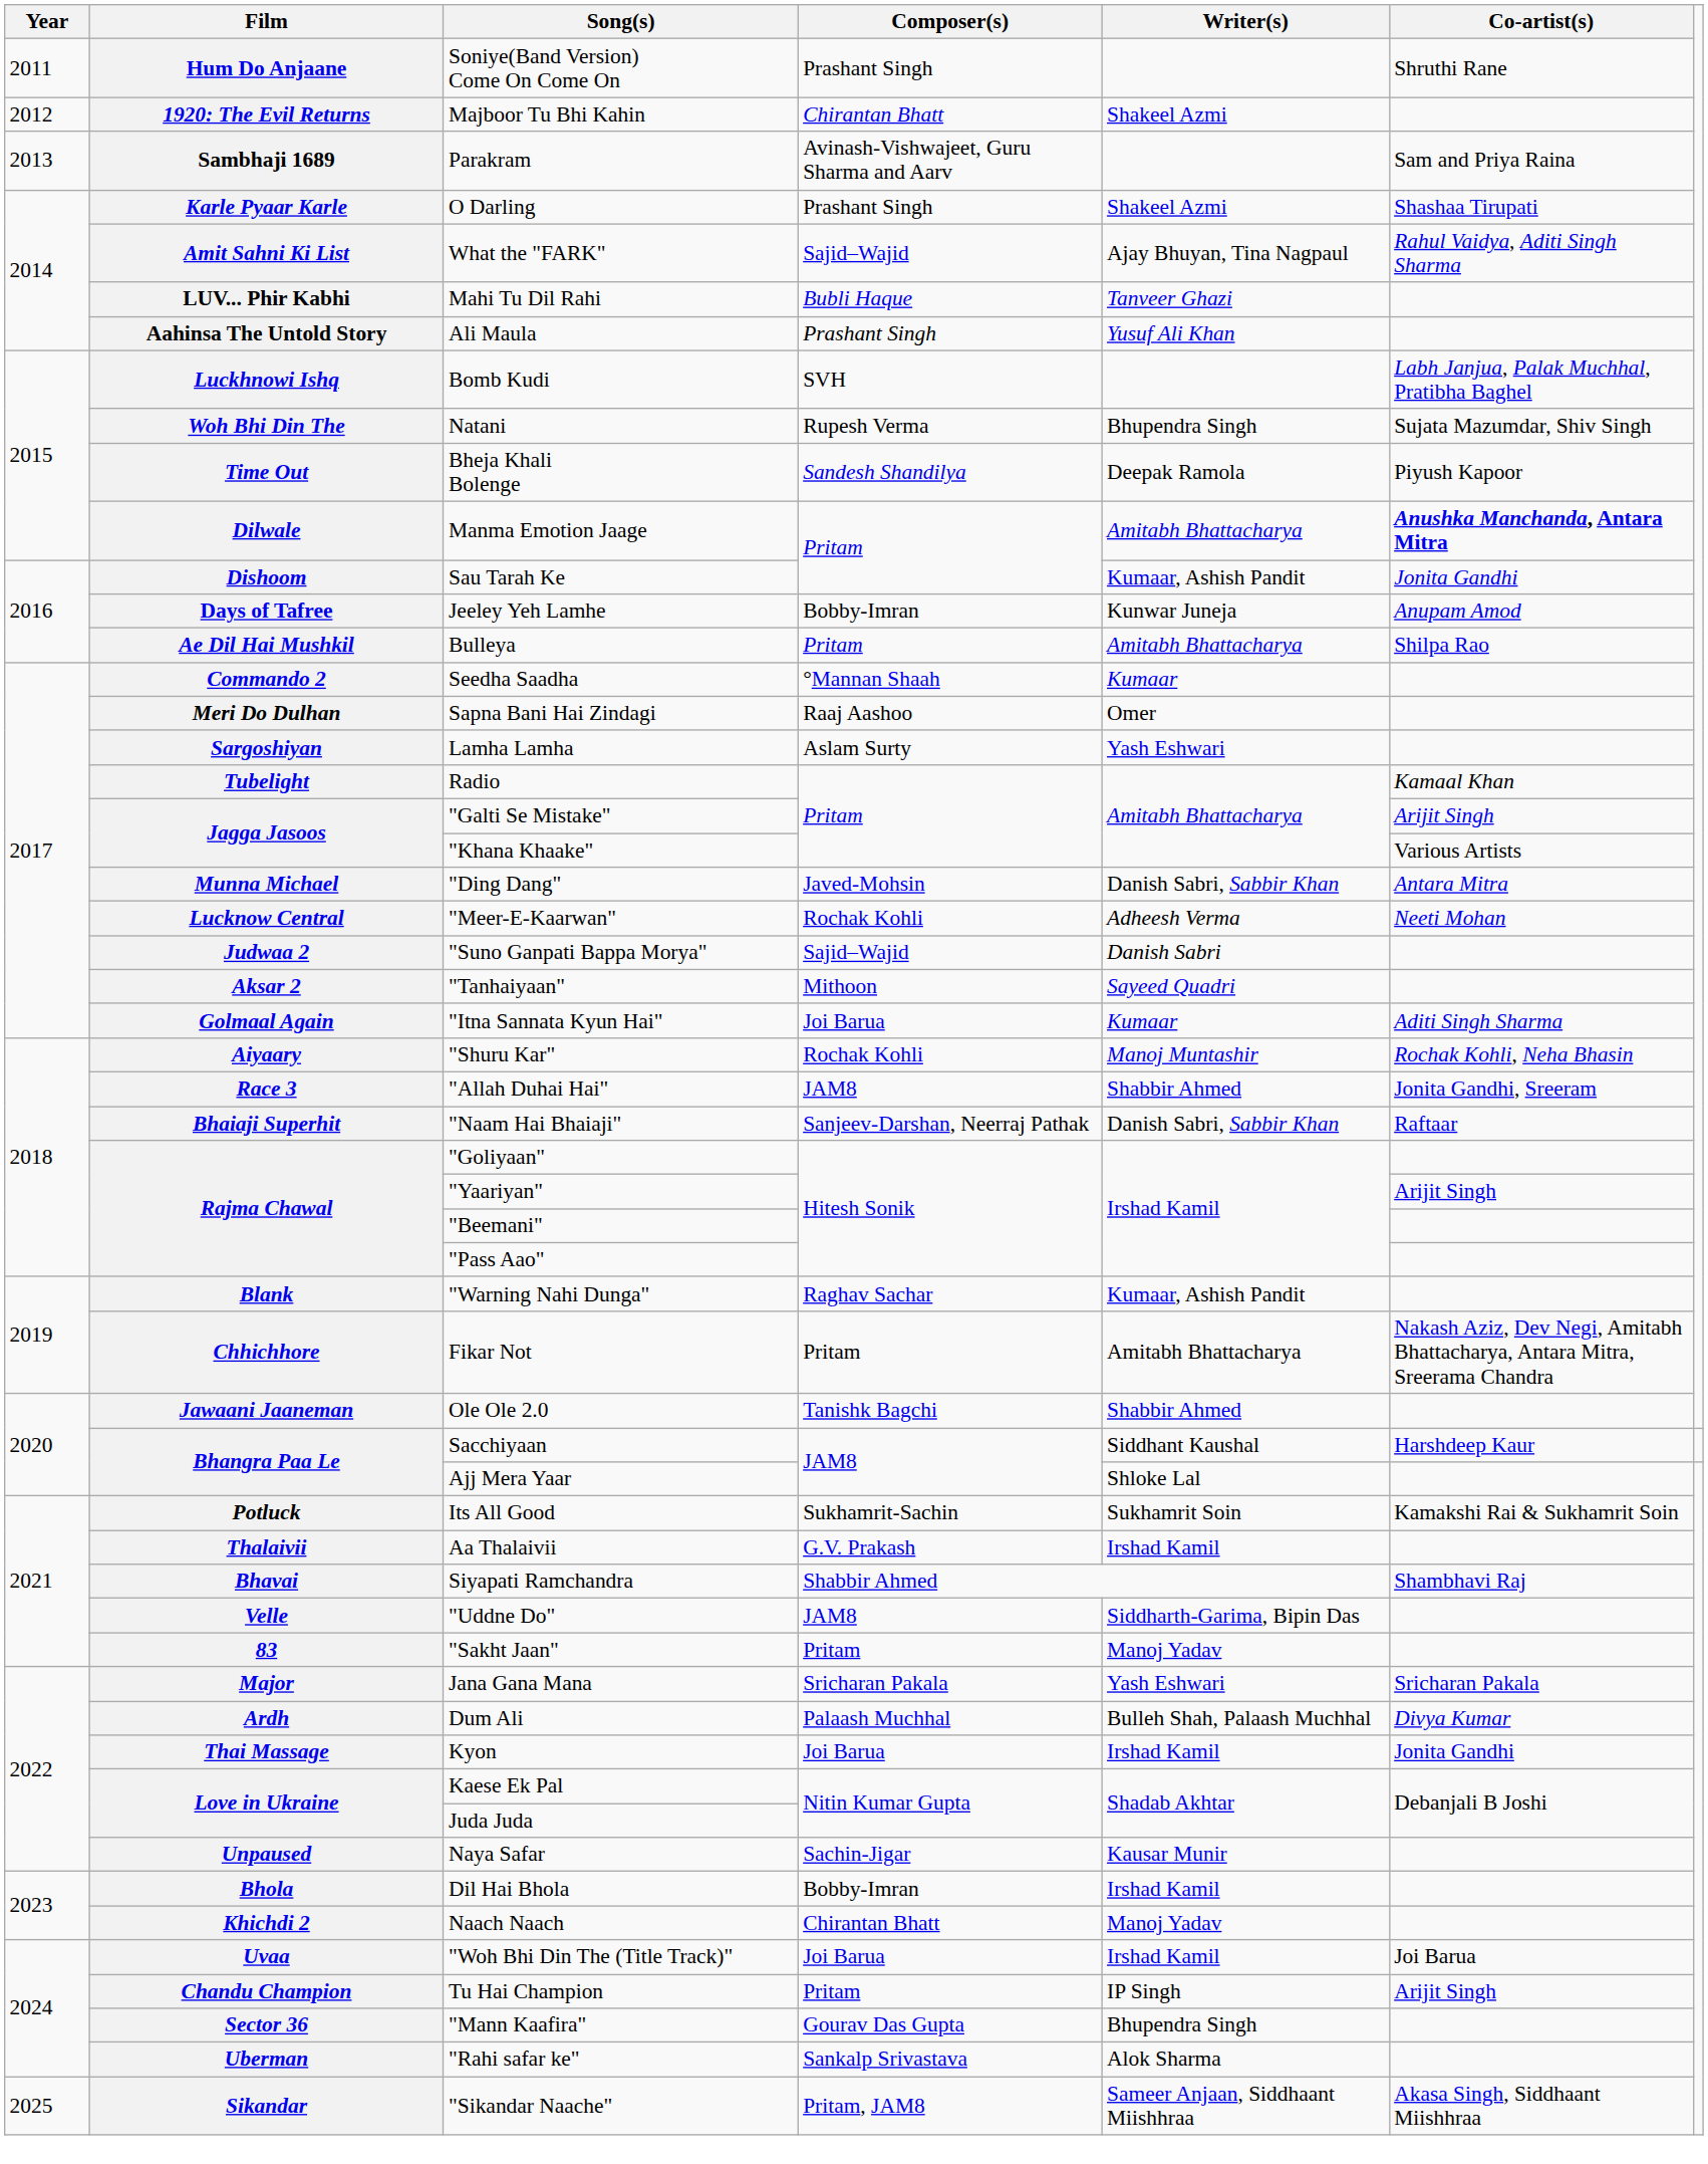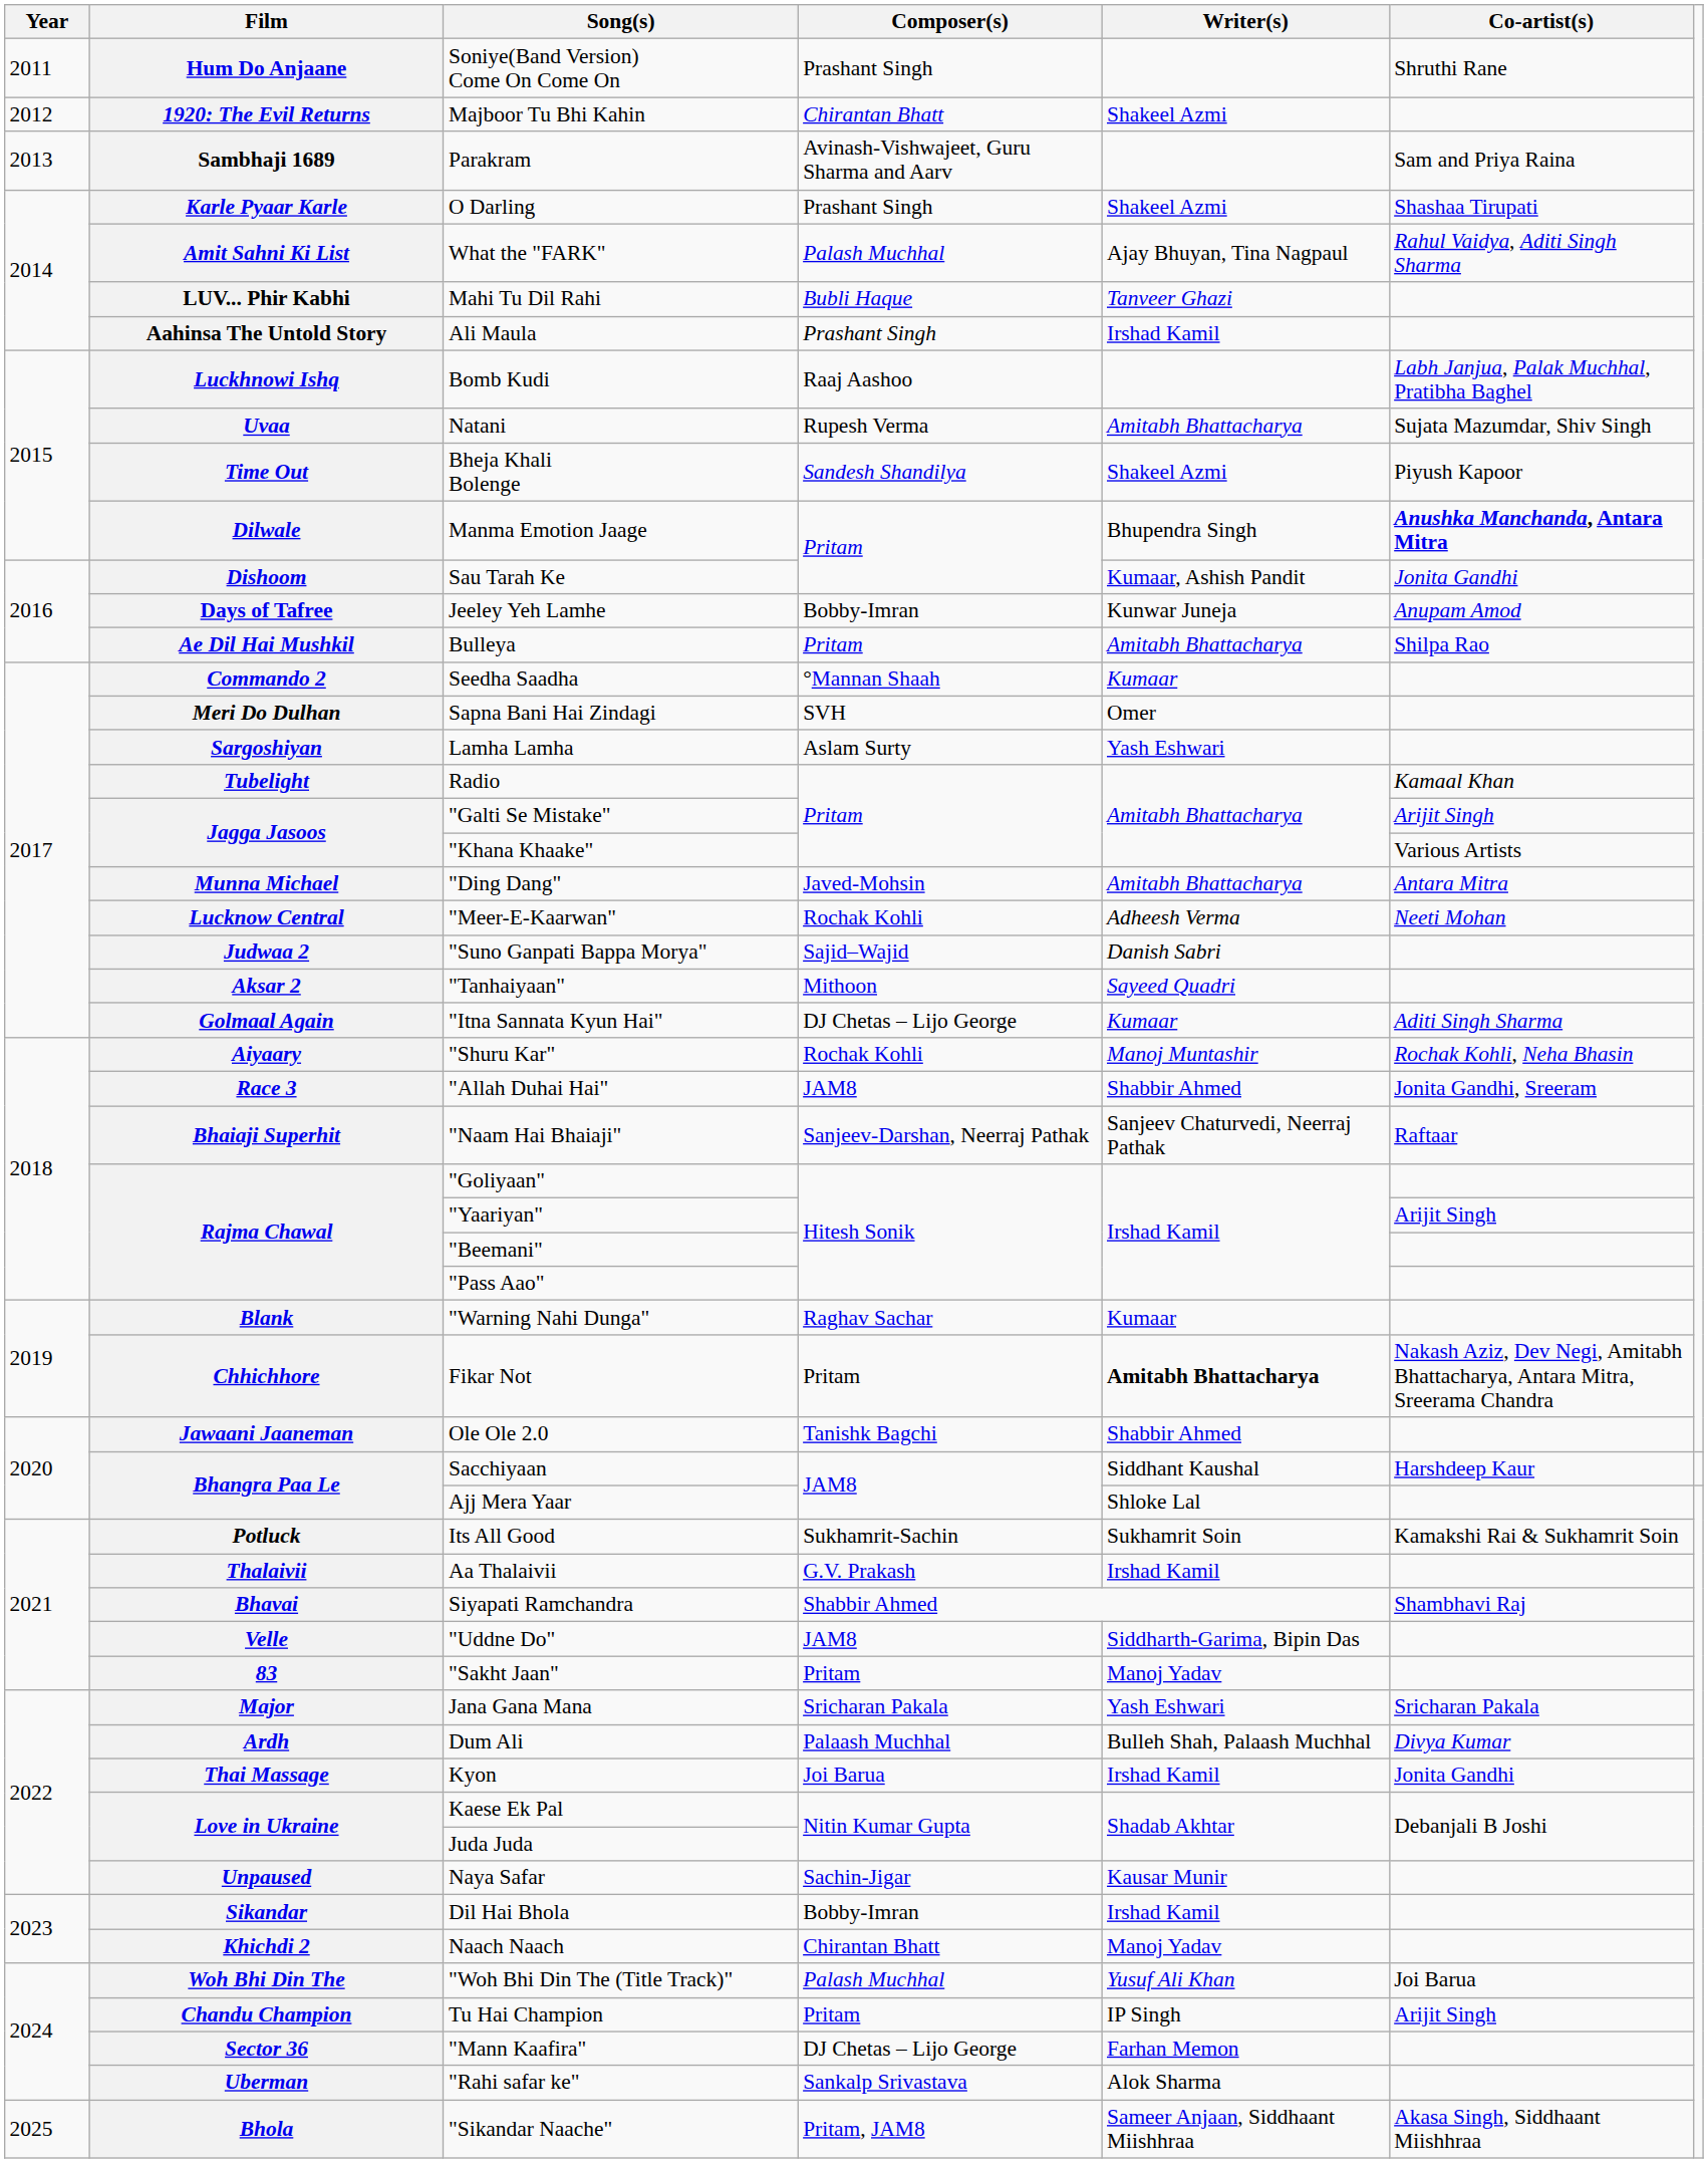What the "FARK" | Composer(s): Sajid–Wajid -> Palash Muchhal
Ali Maula | Writer(s): Yusuf Ali Khan -> Irshad Kamil
Bomb Kudi | Composer(s): SVH -> Raaj Aashoo
Natani | Film: Woh Bhi Din The -> Uvaa
Natani | Writer(s): Bhupendra Singh -> Amitabh Bhattacharya
Bheja Khali Bolenge | Writer(s): Deepak Ramola -> Shakeel Azmi
Manma Emotion Jaage | Writer(s): Amitabh Bhattacharya -> Bhupendra Singh
Sapna Bani Hai Zindagi | Composer(s): Raaj Aashoo -> SVH
"Ding Dang" | Writer(s): Danish Sabri, Sabbir Khan -> Amitabh Bhattacharya
"Itna Sannata Kyun Hai" | Composer(s): Joi Barua -> DJ Chetas – Lijo George
"Naam Hai Bhaiaji" | Writer(s): Danish Sabri, Sabbir Khan -> Sanjeev Chaturvedi, Neerraj Pathak
"Warning Nahi Dunga" | Writer(s): Kumaar, Ashish Pandit -> Kumaar
Fikar Not | Writer(s): normal -> bold
Dil Hai Bhola | Film: Bhola -> Sikandar
"Woh Bhi Din The (Title Track)" | Film: Uvaa -> Woh Bhi Din The
"Woh Bhi Din The (Title Track)" | Composer(s): Joi Barua -> Palash Muchhal
"Woh Bhi Din The (Title Track)" | Writer(s): Irshad Kamil -> Yusuf Ali Khan
"Mann Kaafira" | Composer(s): Gourav Das Gupta -> DJ Chetas – Lijo George
"Mann Kaafira" | Writer(s): Bhupendra Singh -> Farhan Memon
"Sikandar Naache" | Film: Sikandar -> Bhola
